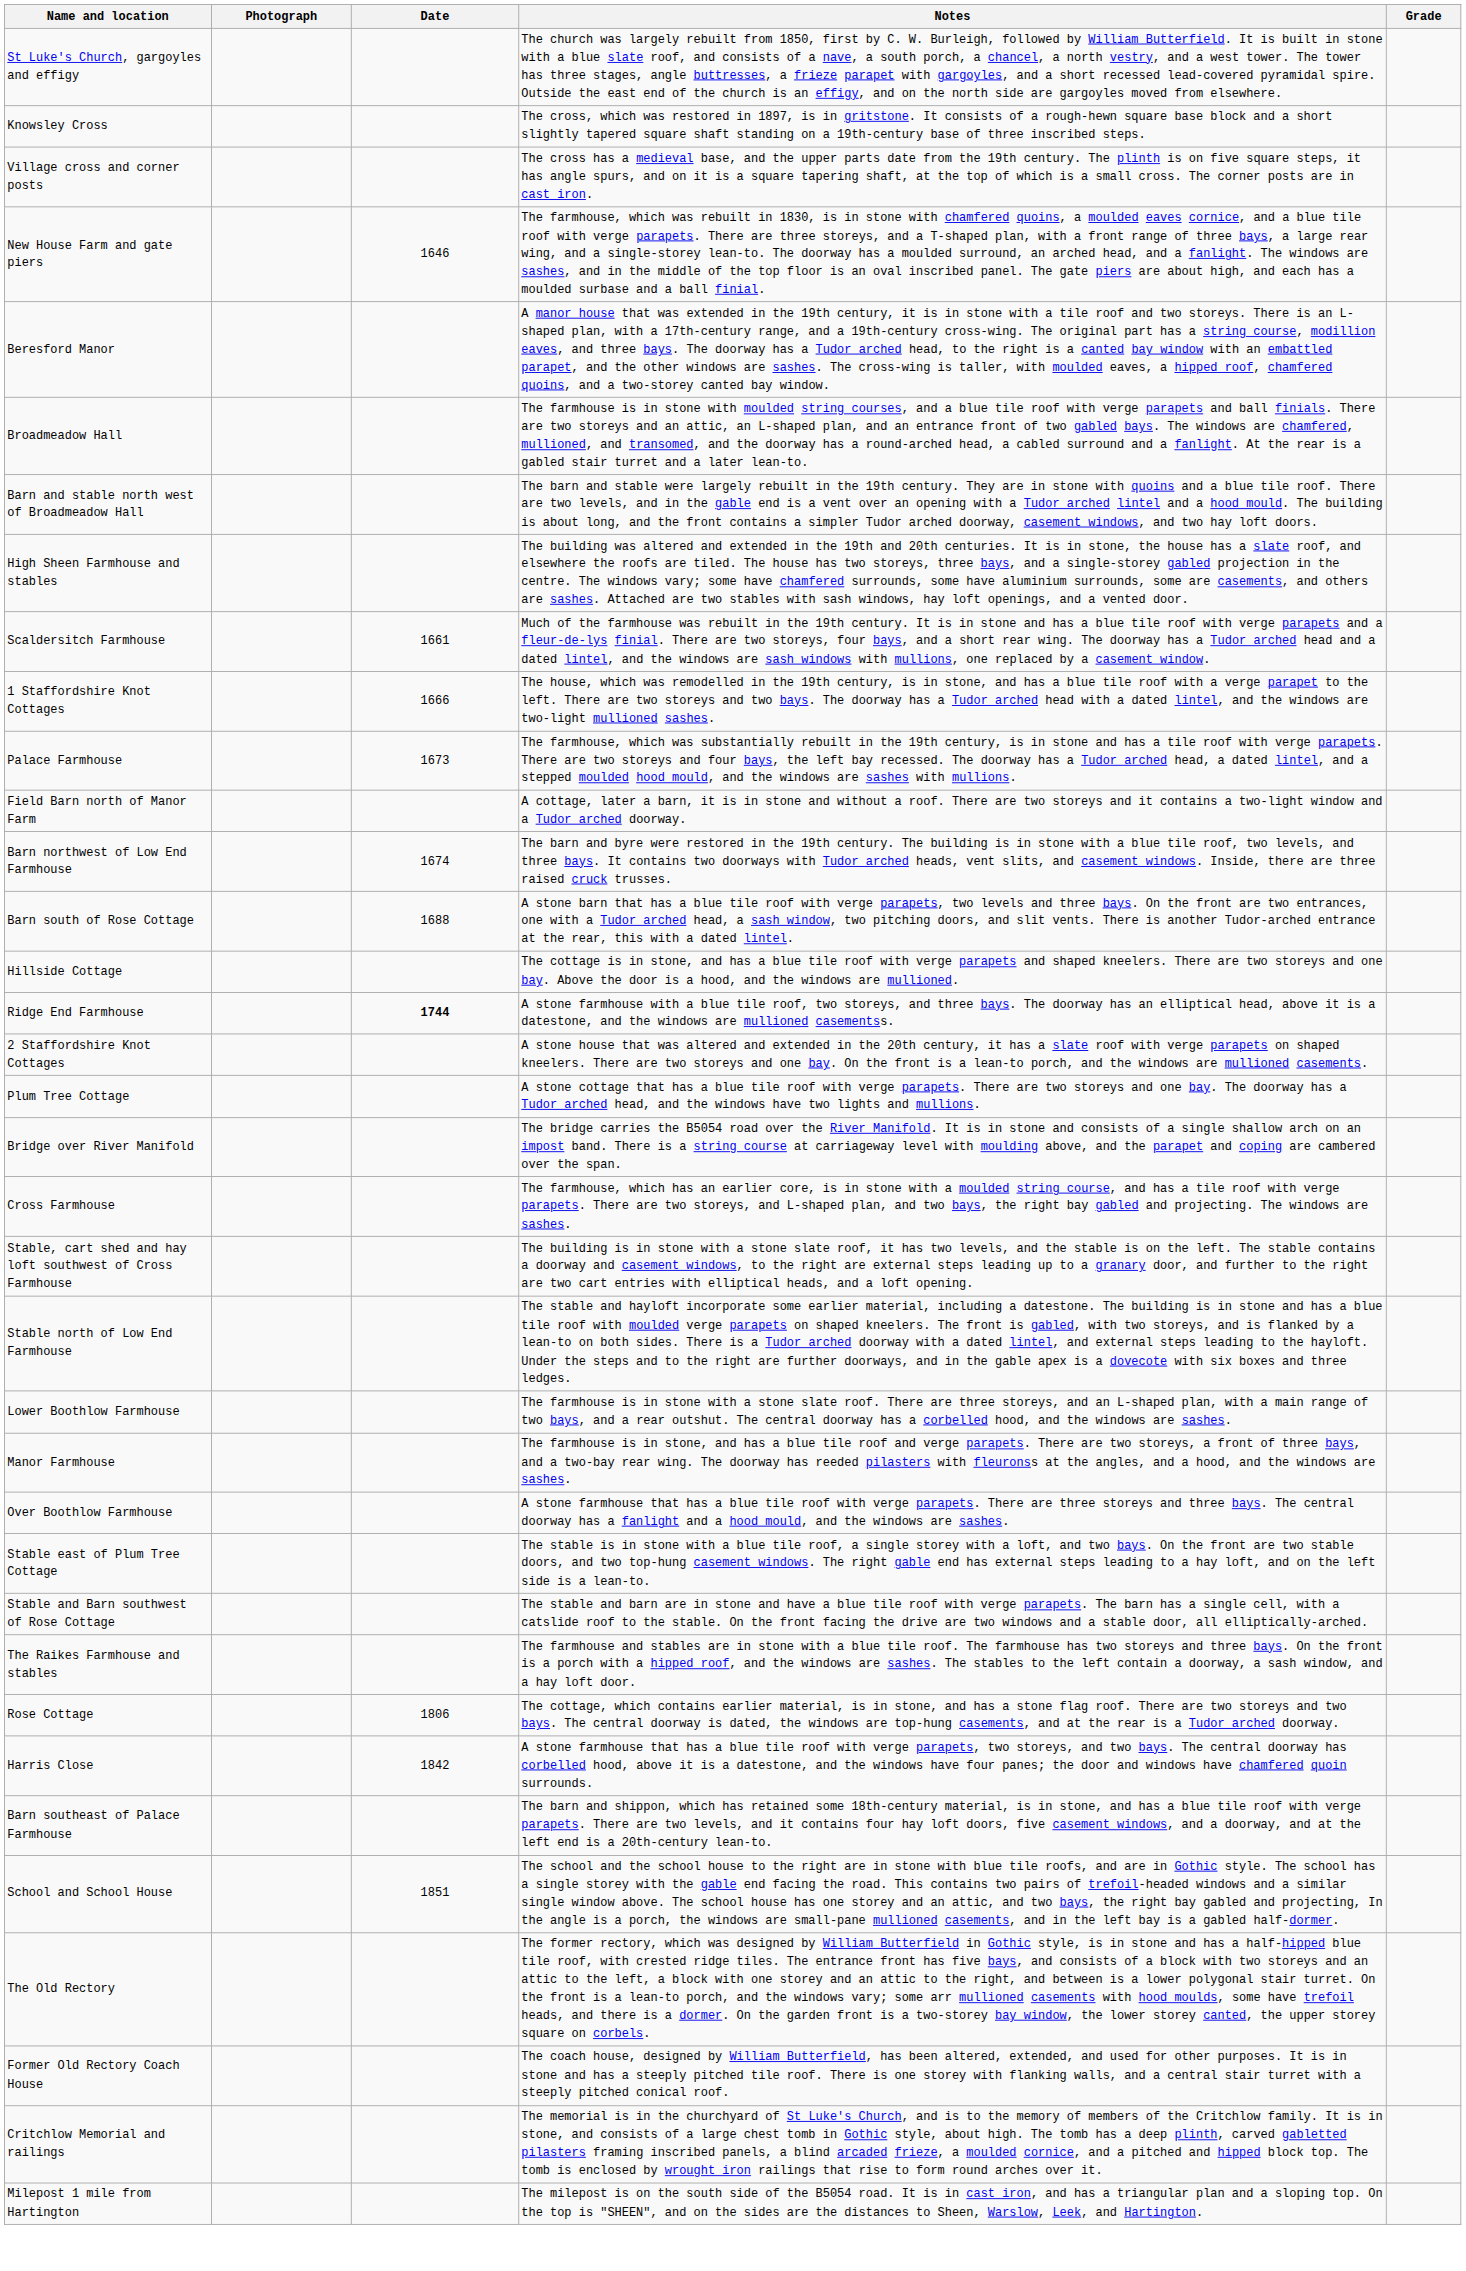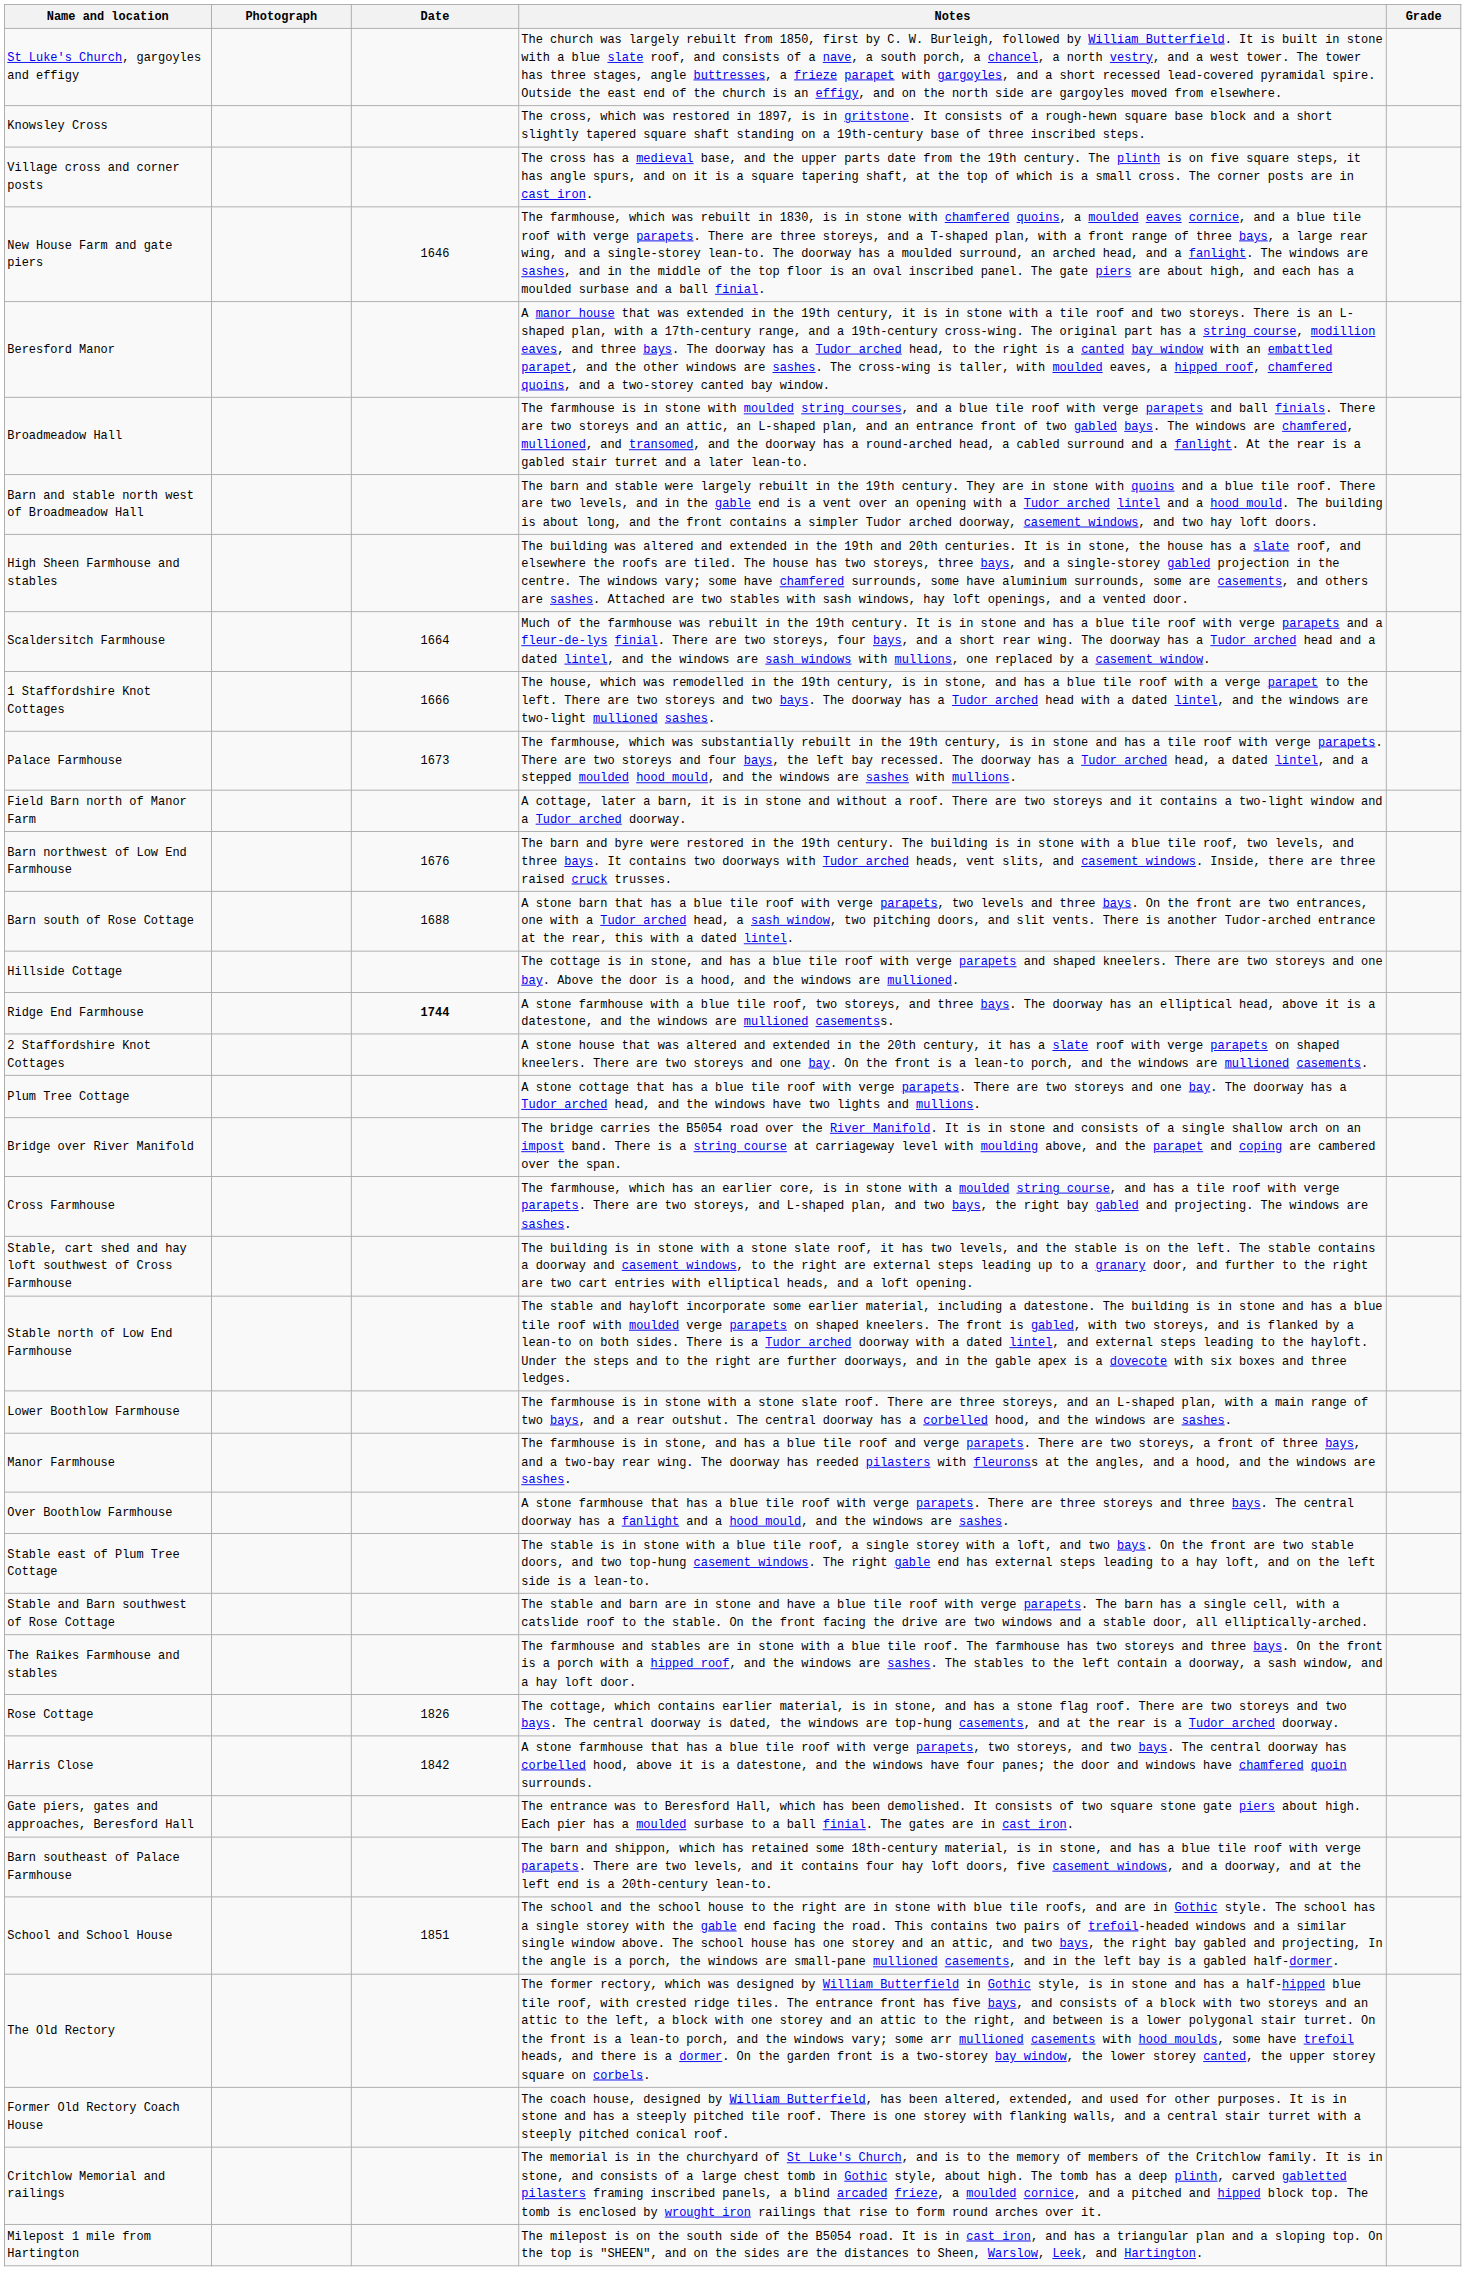Scaldersitch Farmhouse | Date: 1661 -> 1664
Barn northwest of Low End Farmhouse | Date: 1674 -> 1676
Rose Cottage | Date: 1806 -> 1826
+ row: Gate piers, gates and approaches, Beresford Hall | The entrance was to Beresford Hall, which has been demolished. It consists of two square stone gate piers about high. Each pier has a moulded surbase to a ball finial. The gates are in cast iron.
